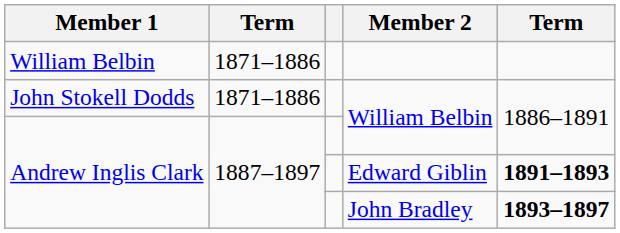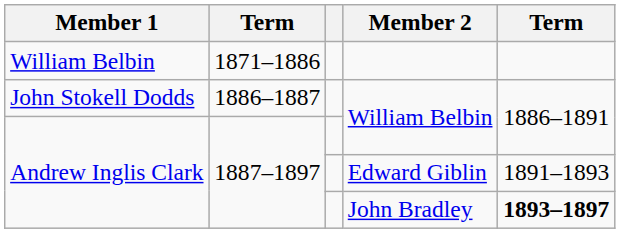John Stokell Dodds / William Belbin | column 2: 1871–1886 -> 1886–1887
Edward Giblin | column 5: bold -> normal
